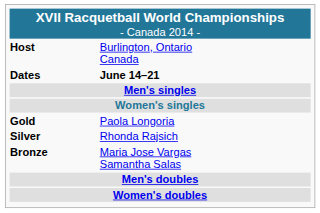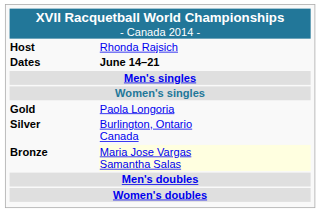Host | column 2: Burlington, Ontario Canada -> Rhonda Rajsich
Silver | column 2: Rhonda Rajsich -> Burlington, Ontario Canada
Bronze | column 2: no background -> lightyellow background
